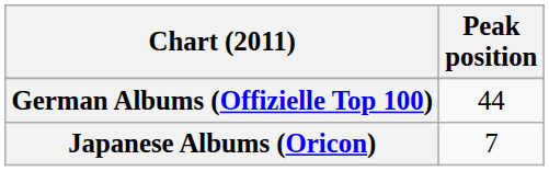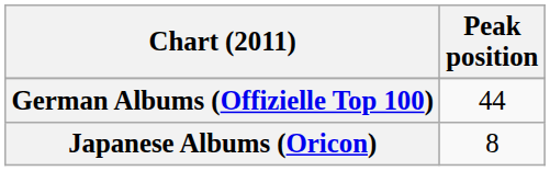Japanese Albums (Oricon) | Peak position: 7 -> 8
